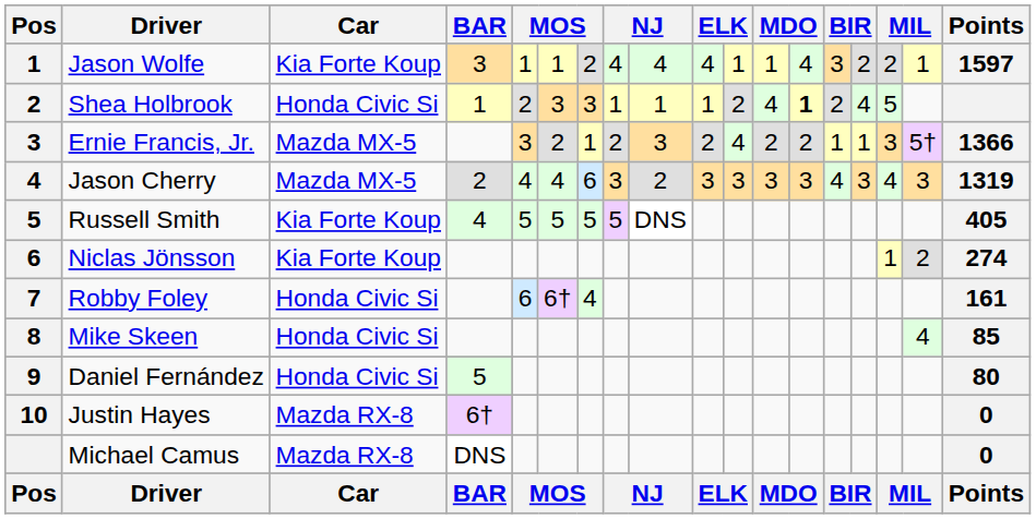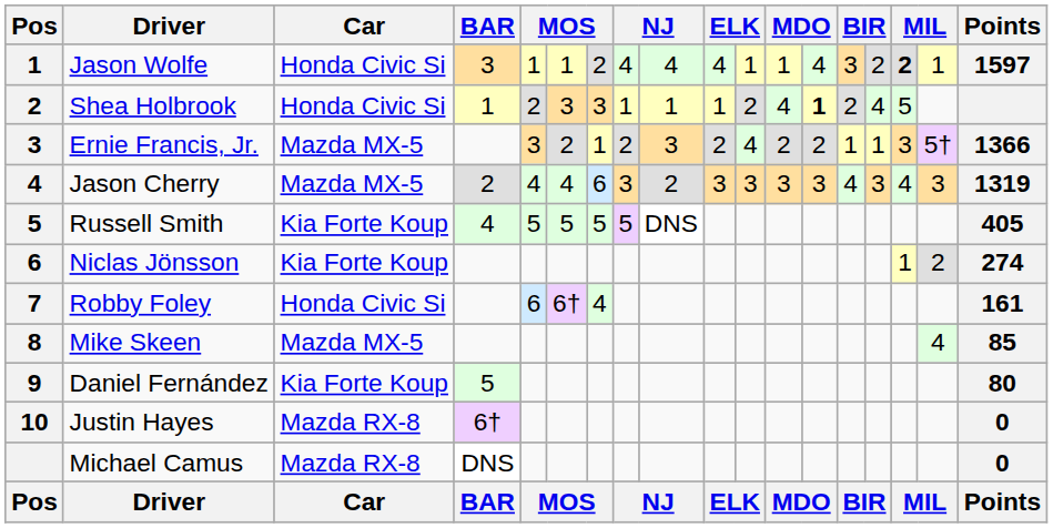Jason Wolfe | Car: Kia Forte Koup -> Honda Civic Si
Jason Wolfe | column 16: normal -> bold
Mike Skeen | Car: Honda Civic Si -> Mazda MX-5
Daniel Fernández | Car: Honda Civic Si -> Kia Forte Koup
